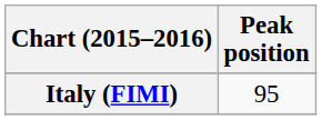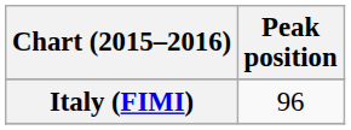Italy (FIMI) | Peak position: 95 -> 96
